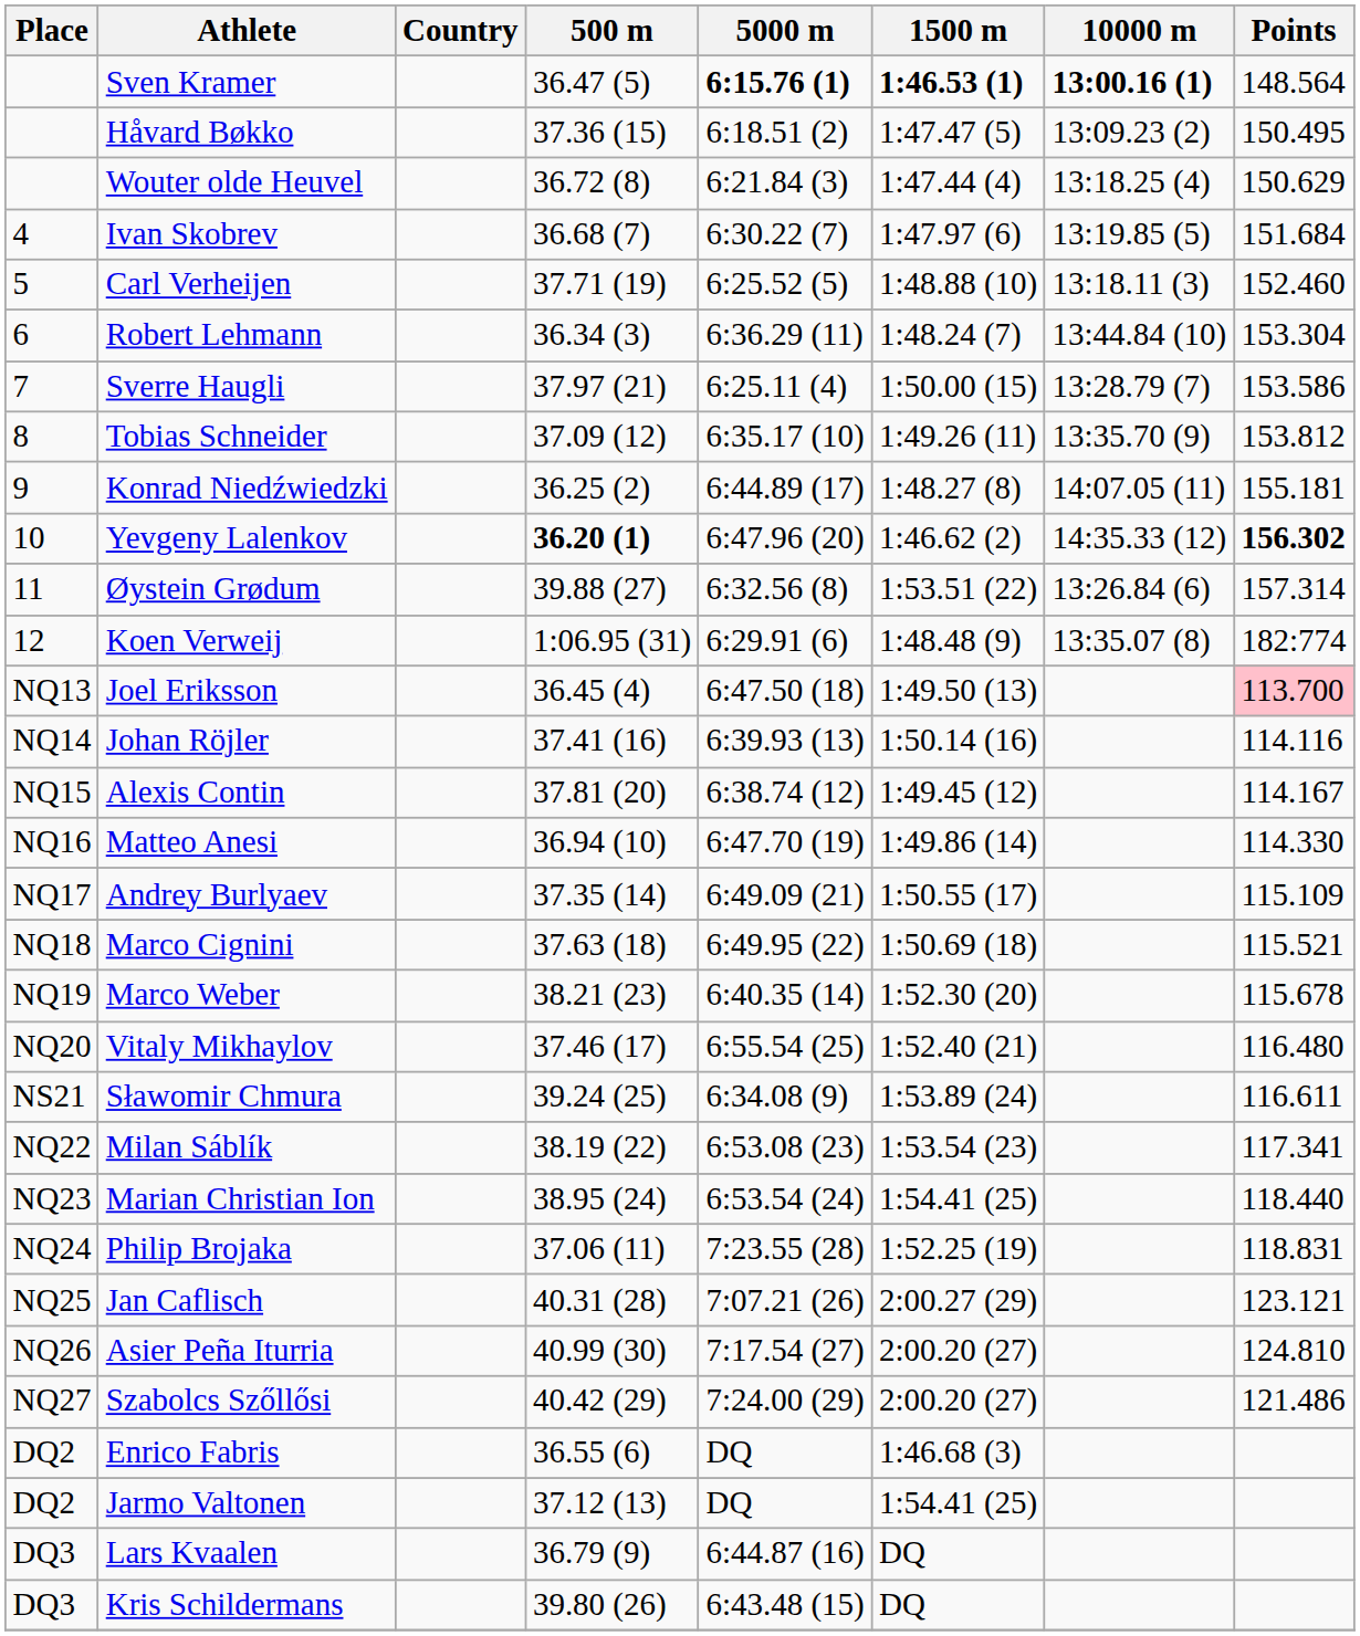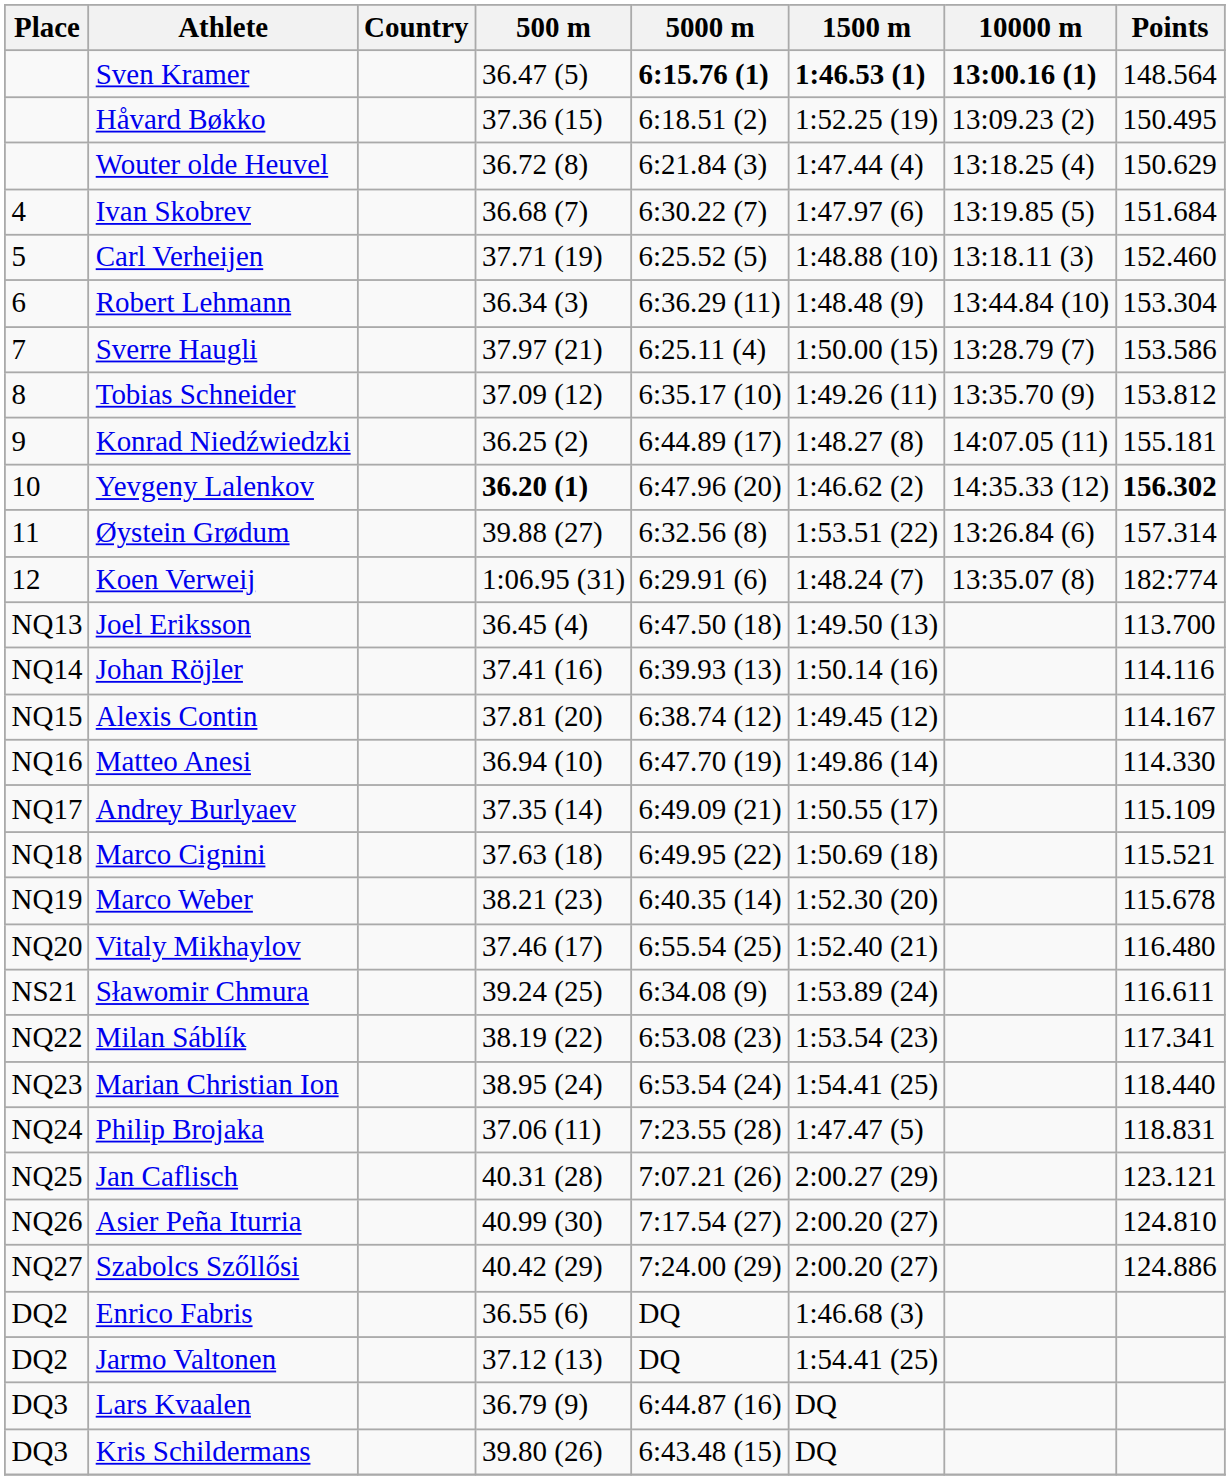Håvard Bøkko | 1500 m: 1:47.47 (5) -> 1:52.25 (19)
Robert Lehmann | 1500 m: 1:48.24 (7) -> 1:48.48 (9)
Koen Verweij | 1500 m: 1:48.48 (9) -> 1:48.24 (7)
Joel Eriksson | Points: pink background -> no background
Philip Brojaka | 1500 m: 1:52.25 (19) -> 1:47.47 (5)
Szabolcs Szőllősi | Points: 121.486 -> 124.886
